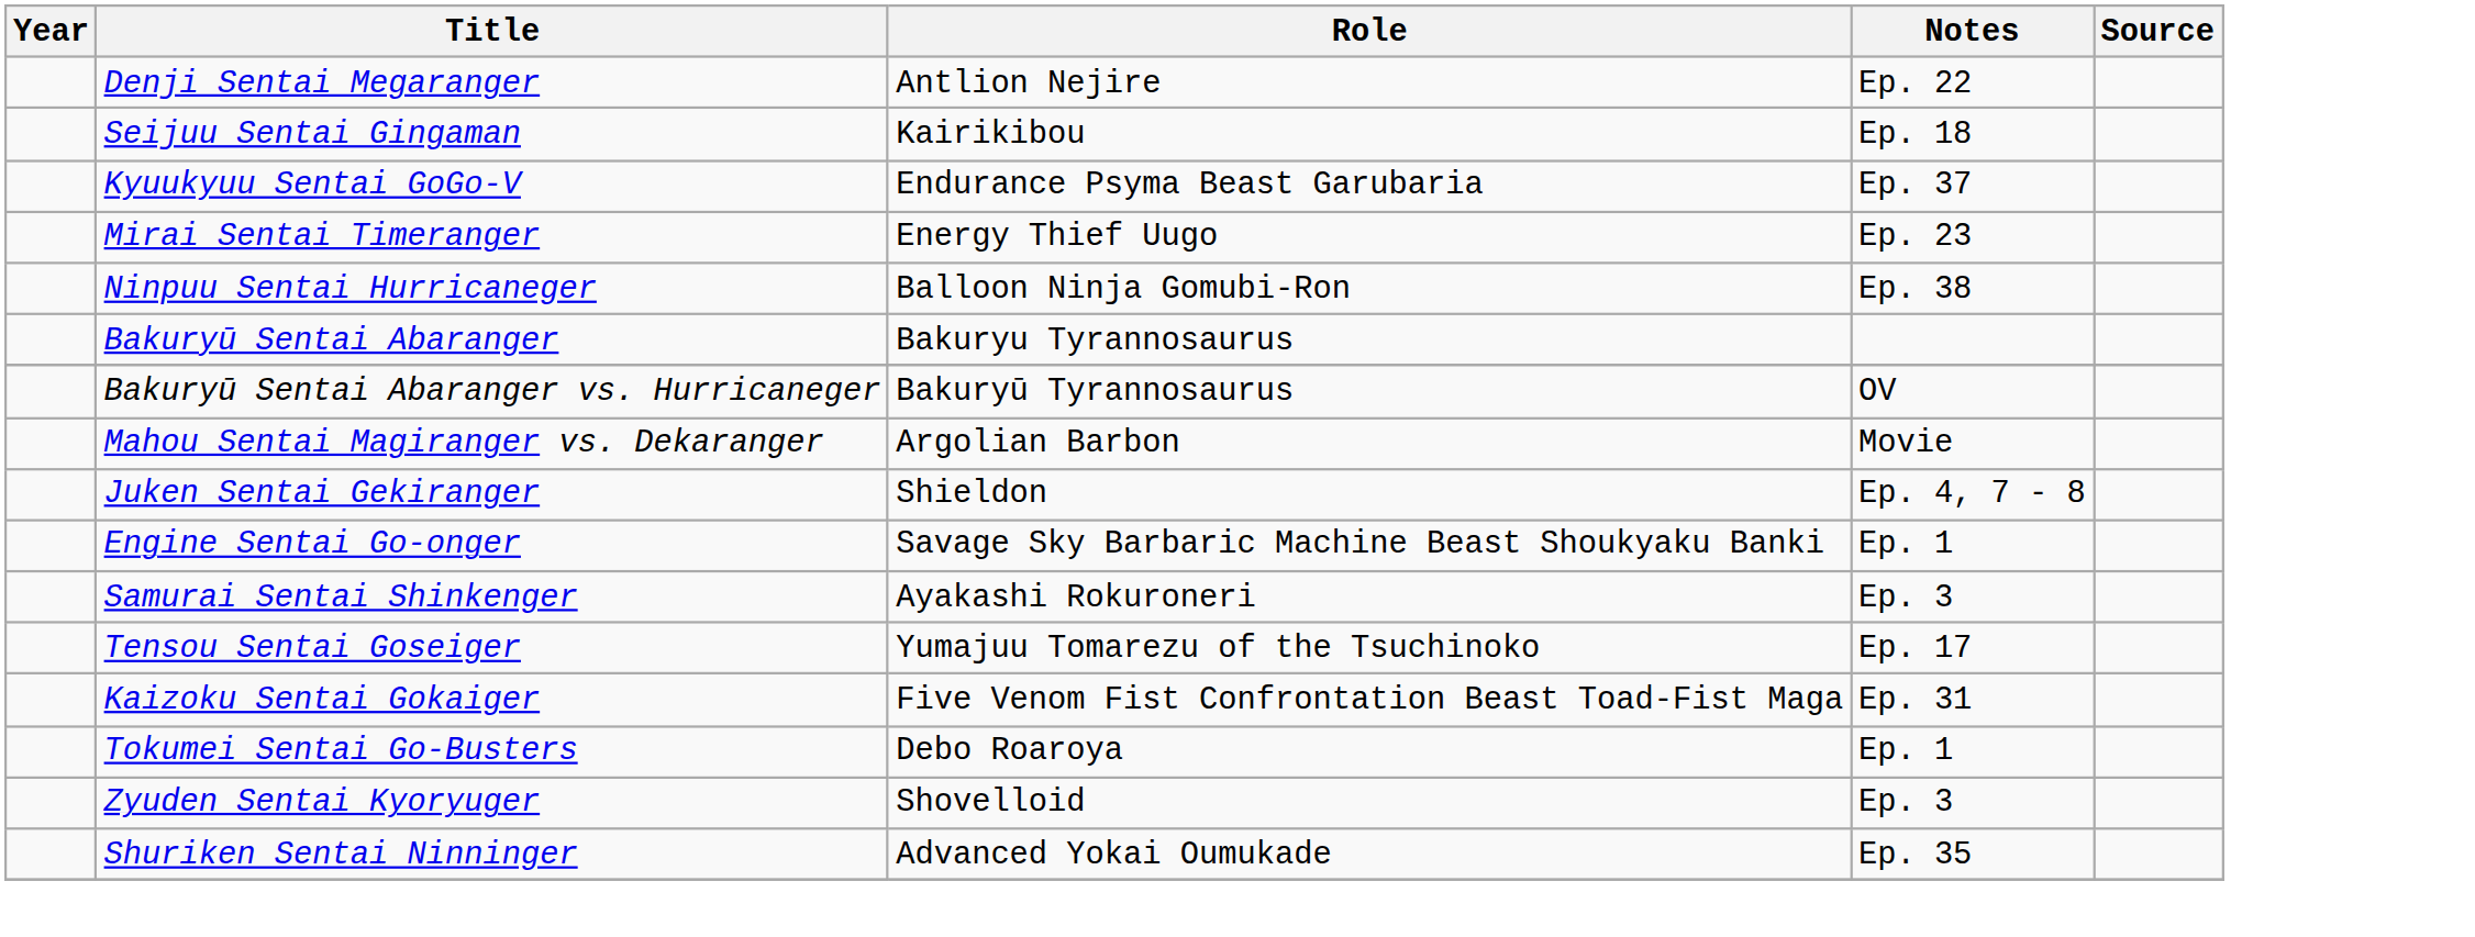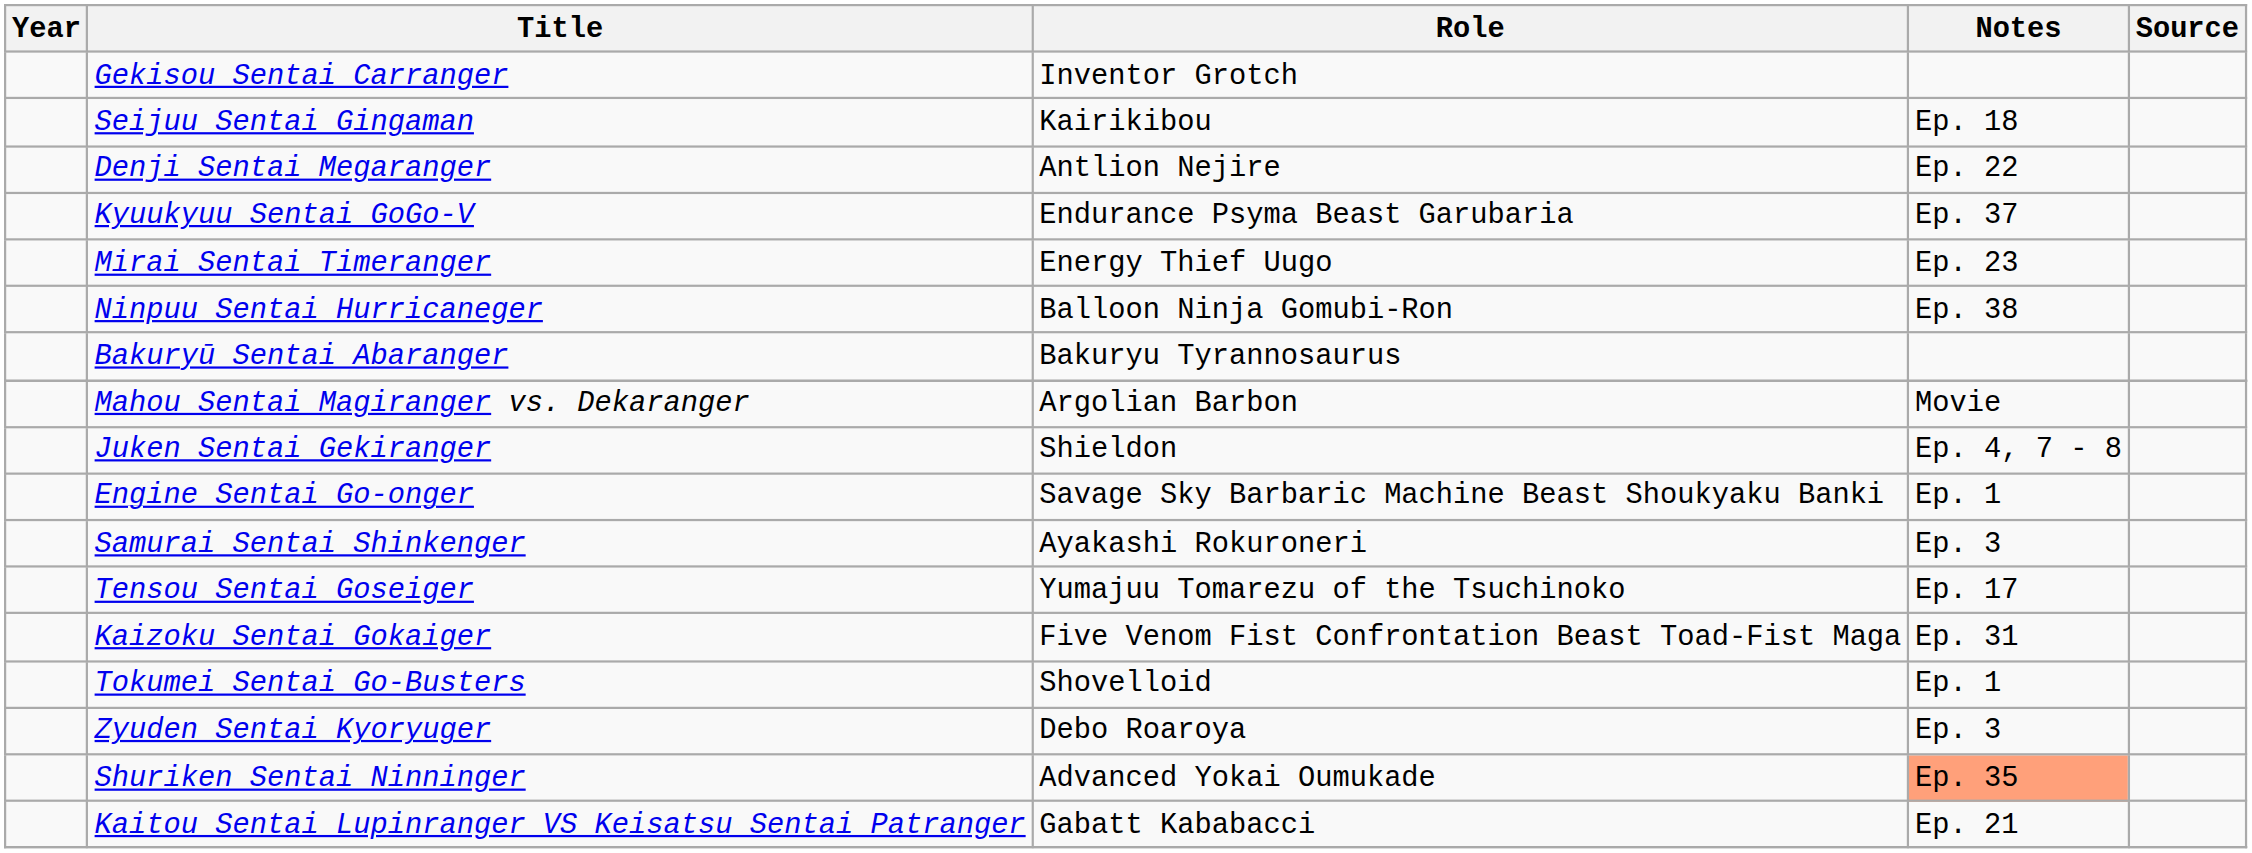+ row: Gekisou Sentai Carranger | Inventor Grotch
rows swapped: Denji Sentai Megaranger <-> Seijuu Sentai Gingaman
- row: Bakuryū Sentai Abaranger vs. Hurricaneger | Bakuryū Tyrannosaurus | OV
Tokumei Sentai Go-Busters | Role: Debo Roaroya -> Shovelloid
Zyuden Sentai Kyoryuger | Role: Shovelloid -> Debo Roaroya
Shuriken Sentai Ninninger | Notes: no background -> lightsalmon background
+ row: Kaitou Sentai Lupinranger VS Keisatsu Sentai Patranger | Gabatt Kababacci | Ep. 21
